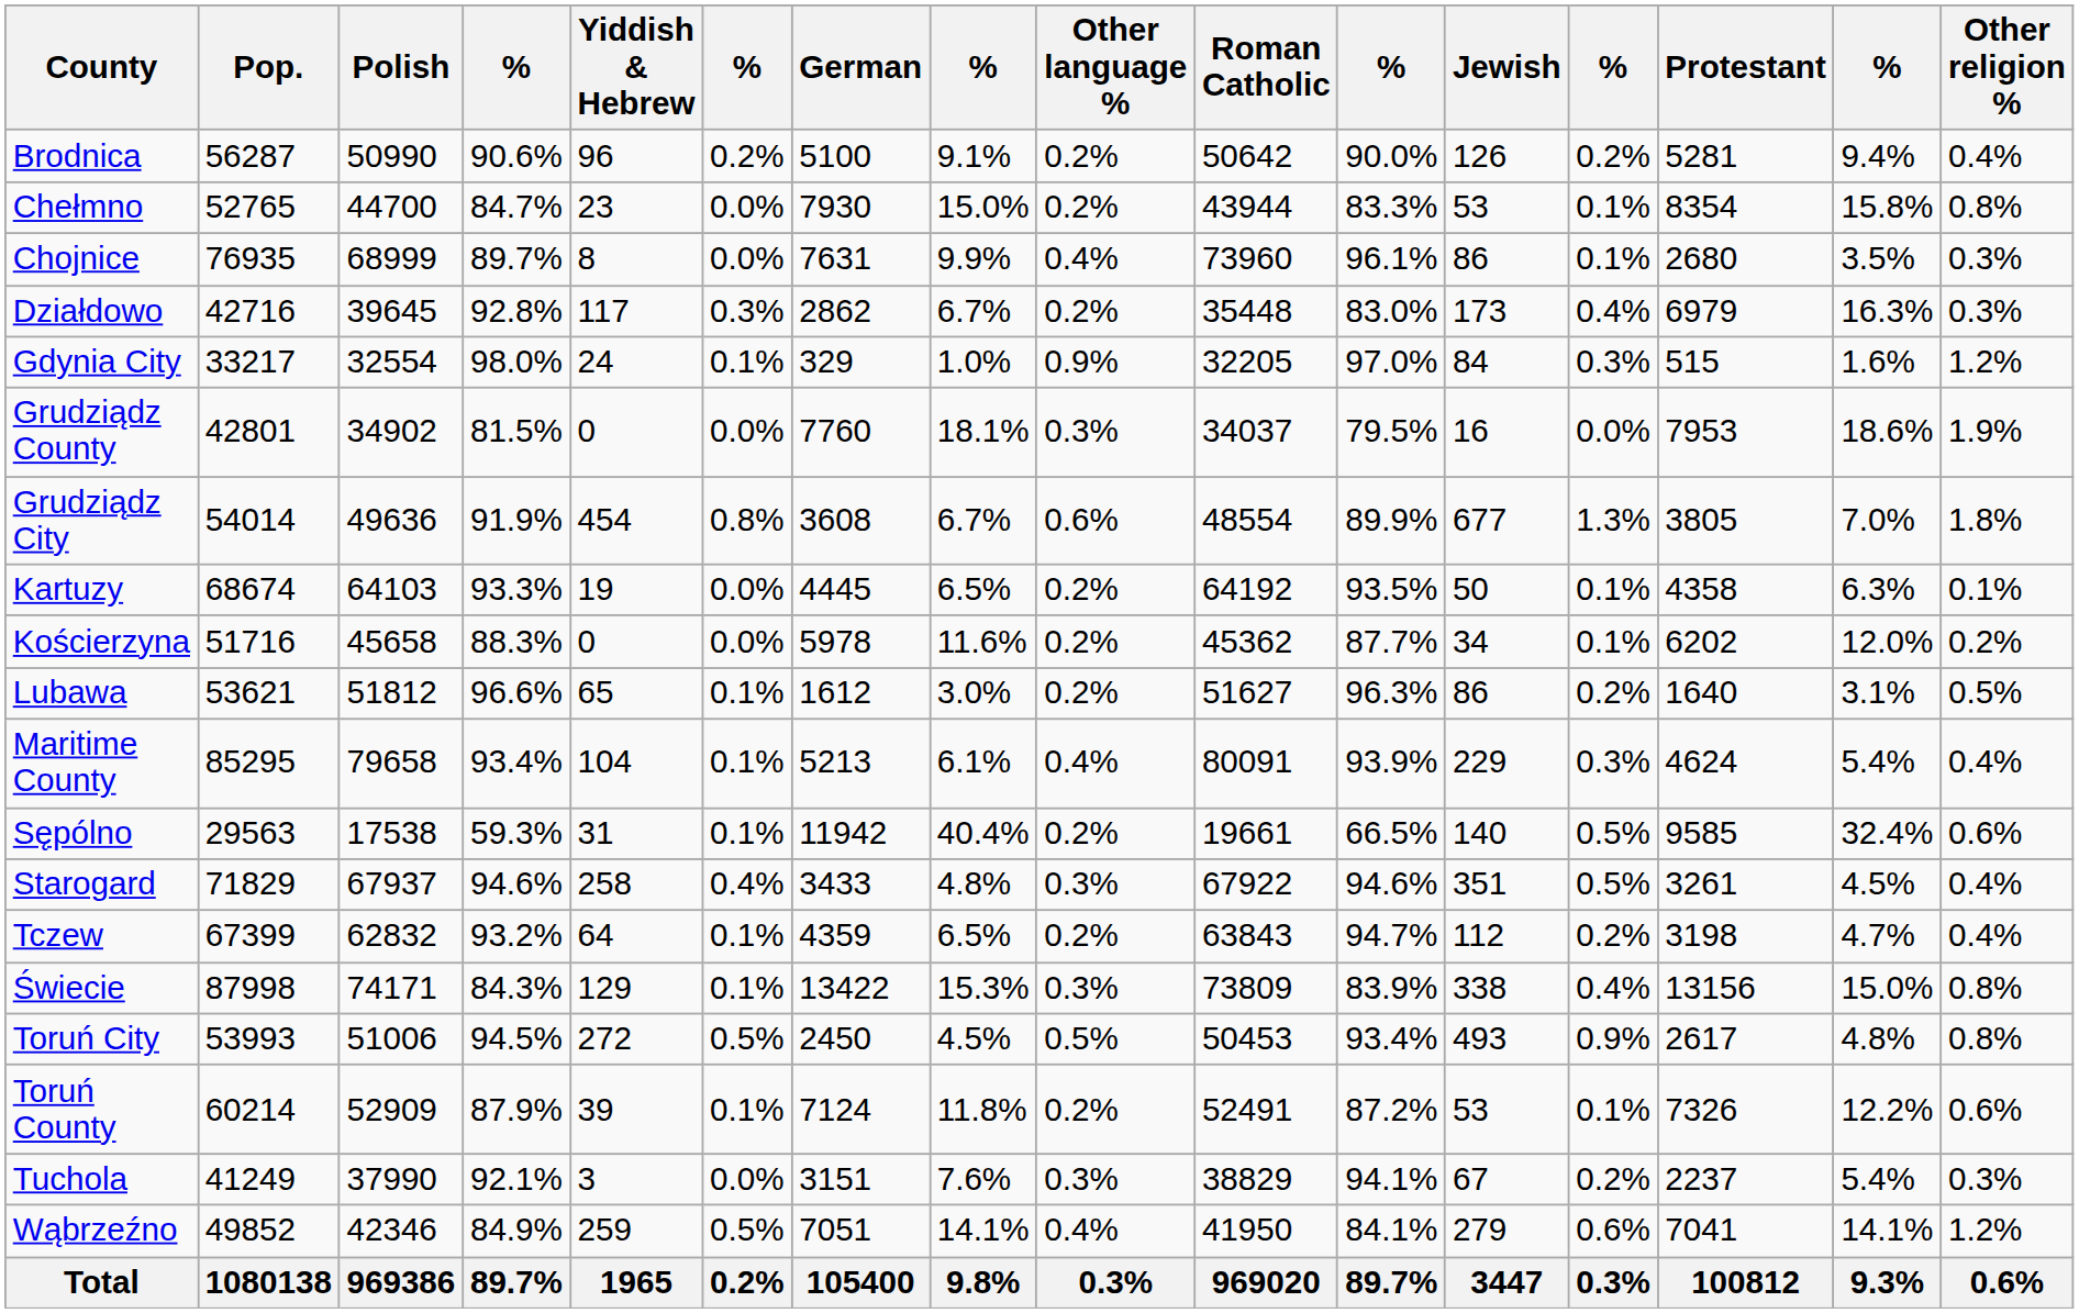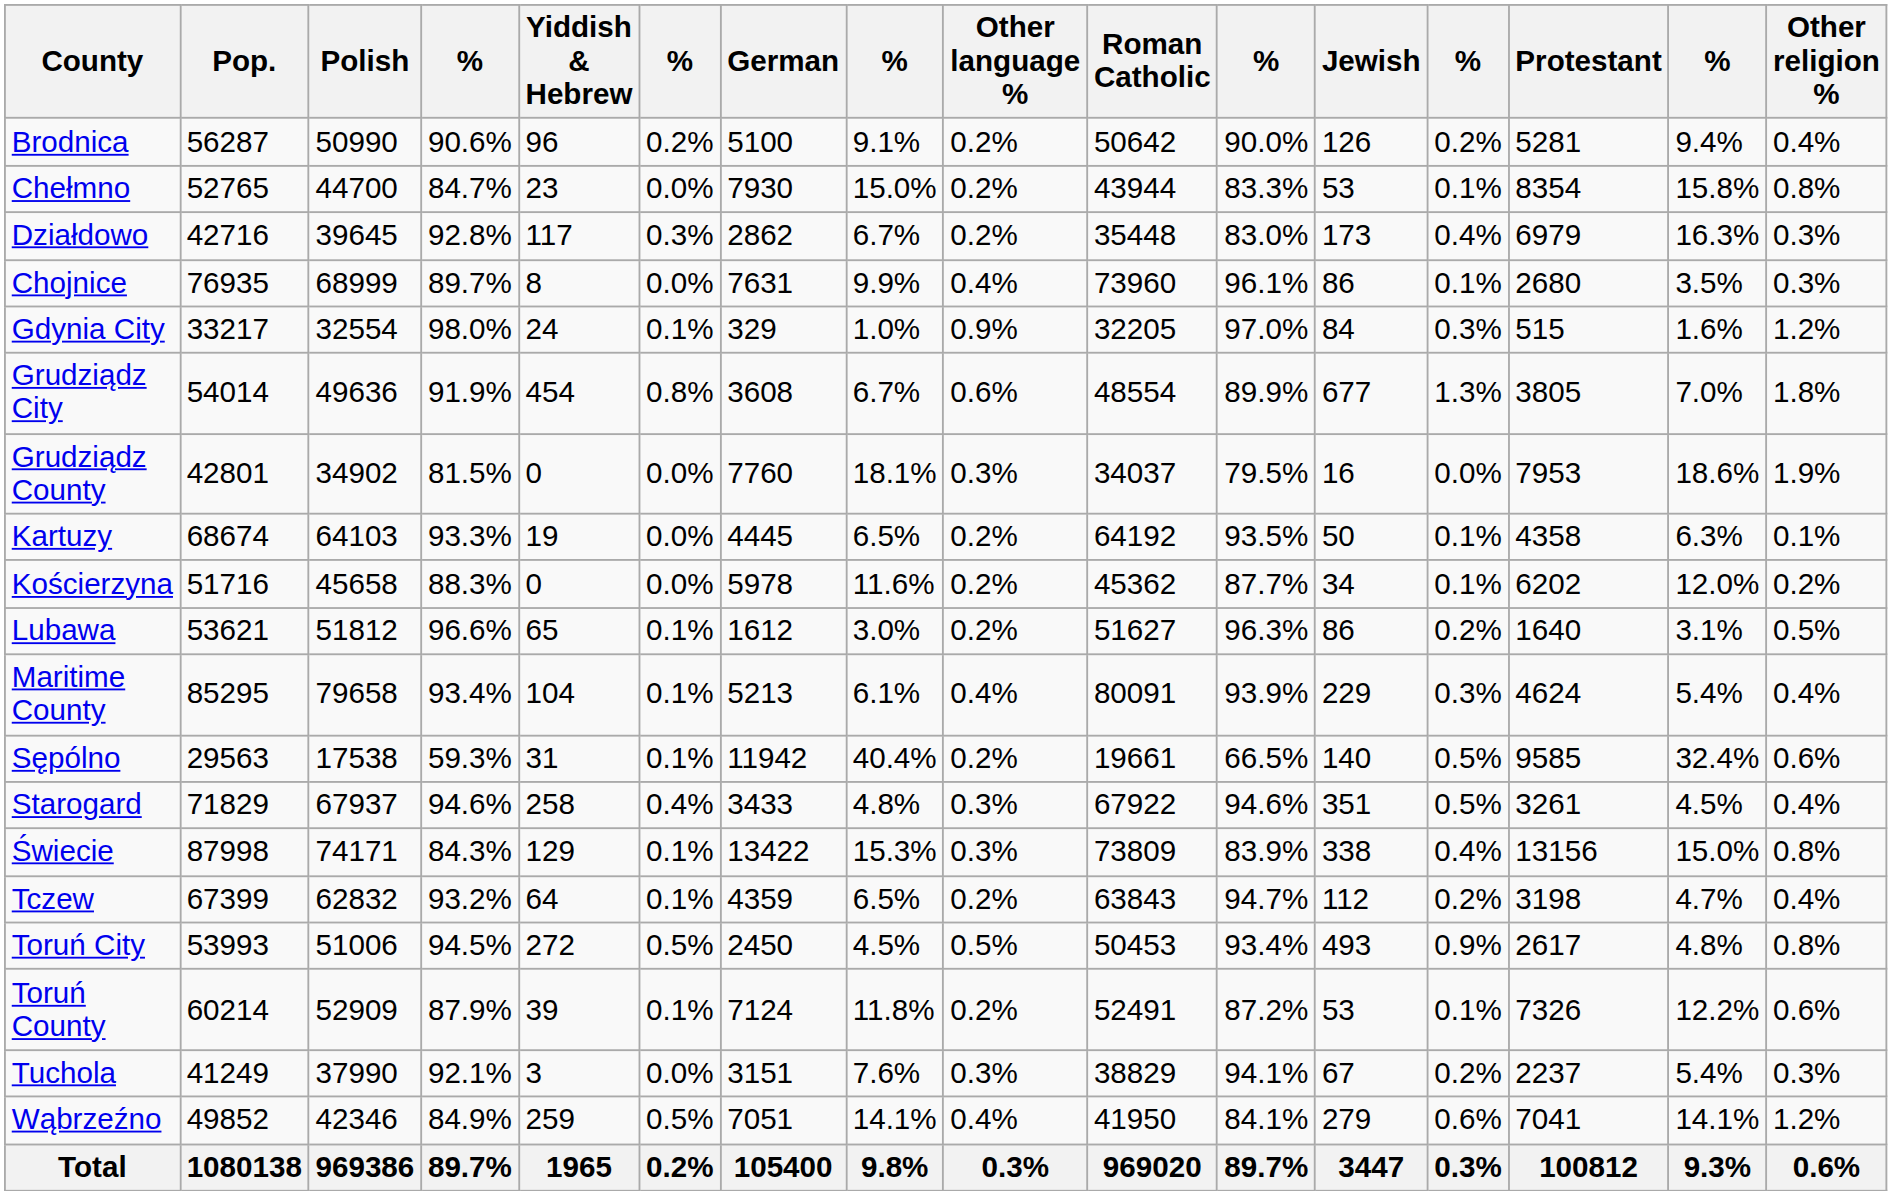rows swapped: Chojnice <-> Działdowo
rows swapped: Grudziądz City <-> Grudziądz County
rows swapped: Świecie <-> Tczew
